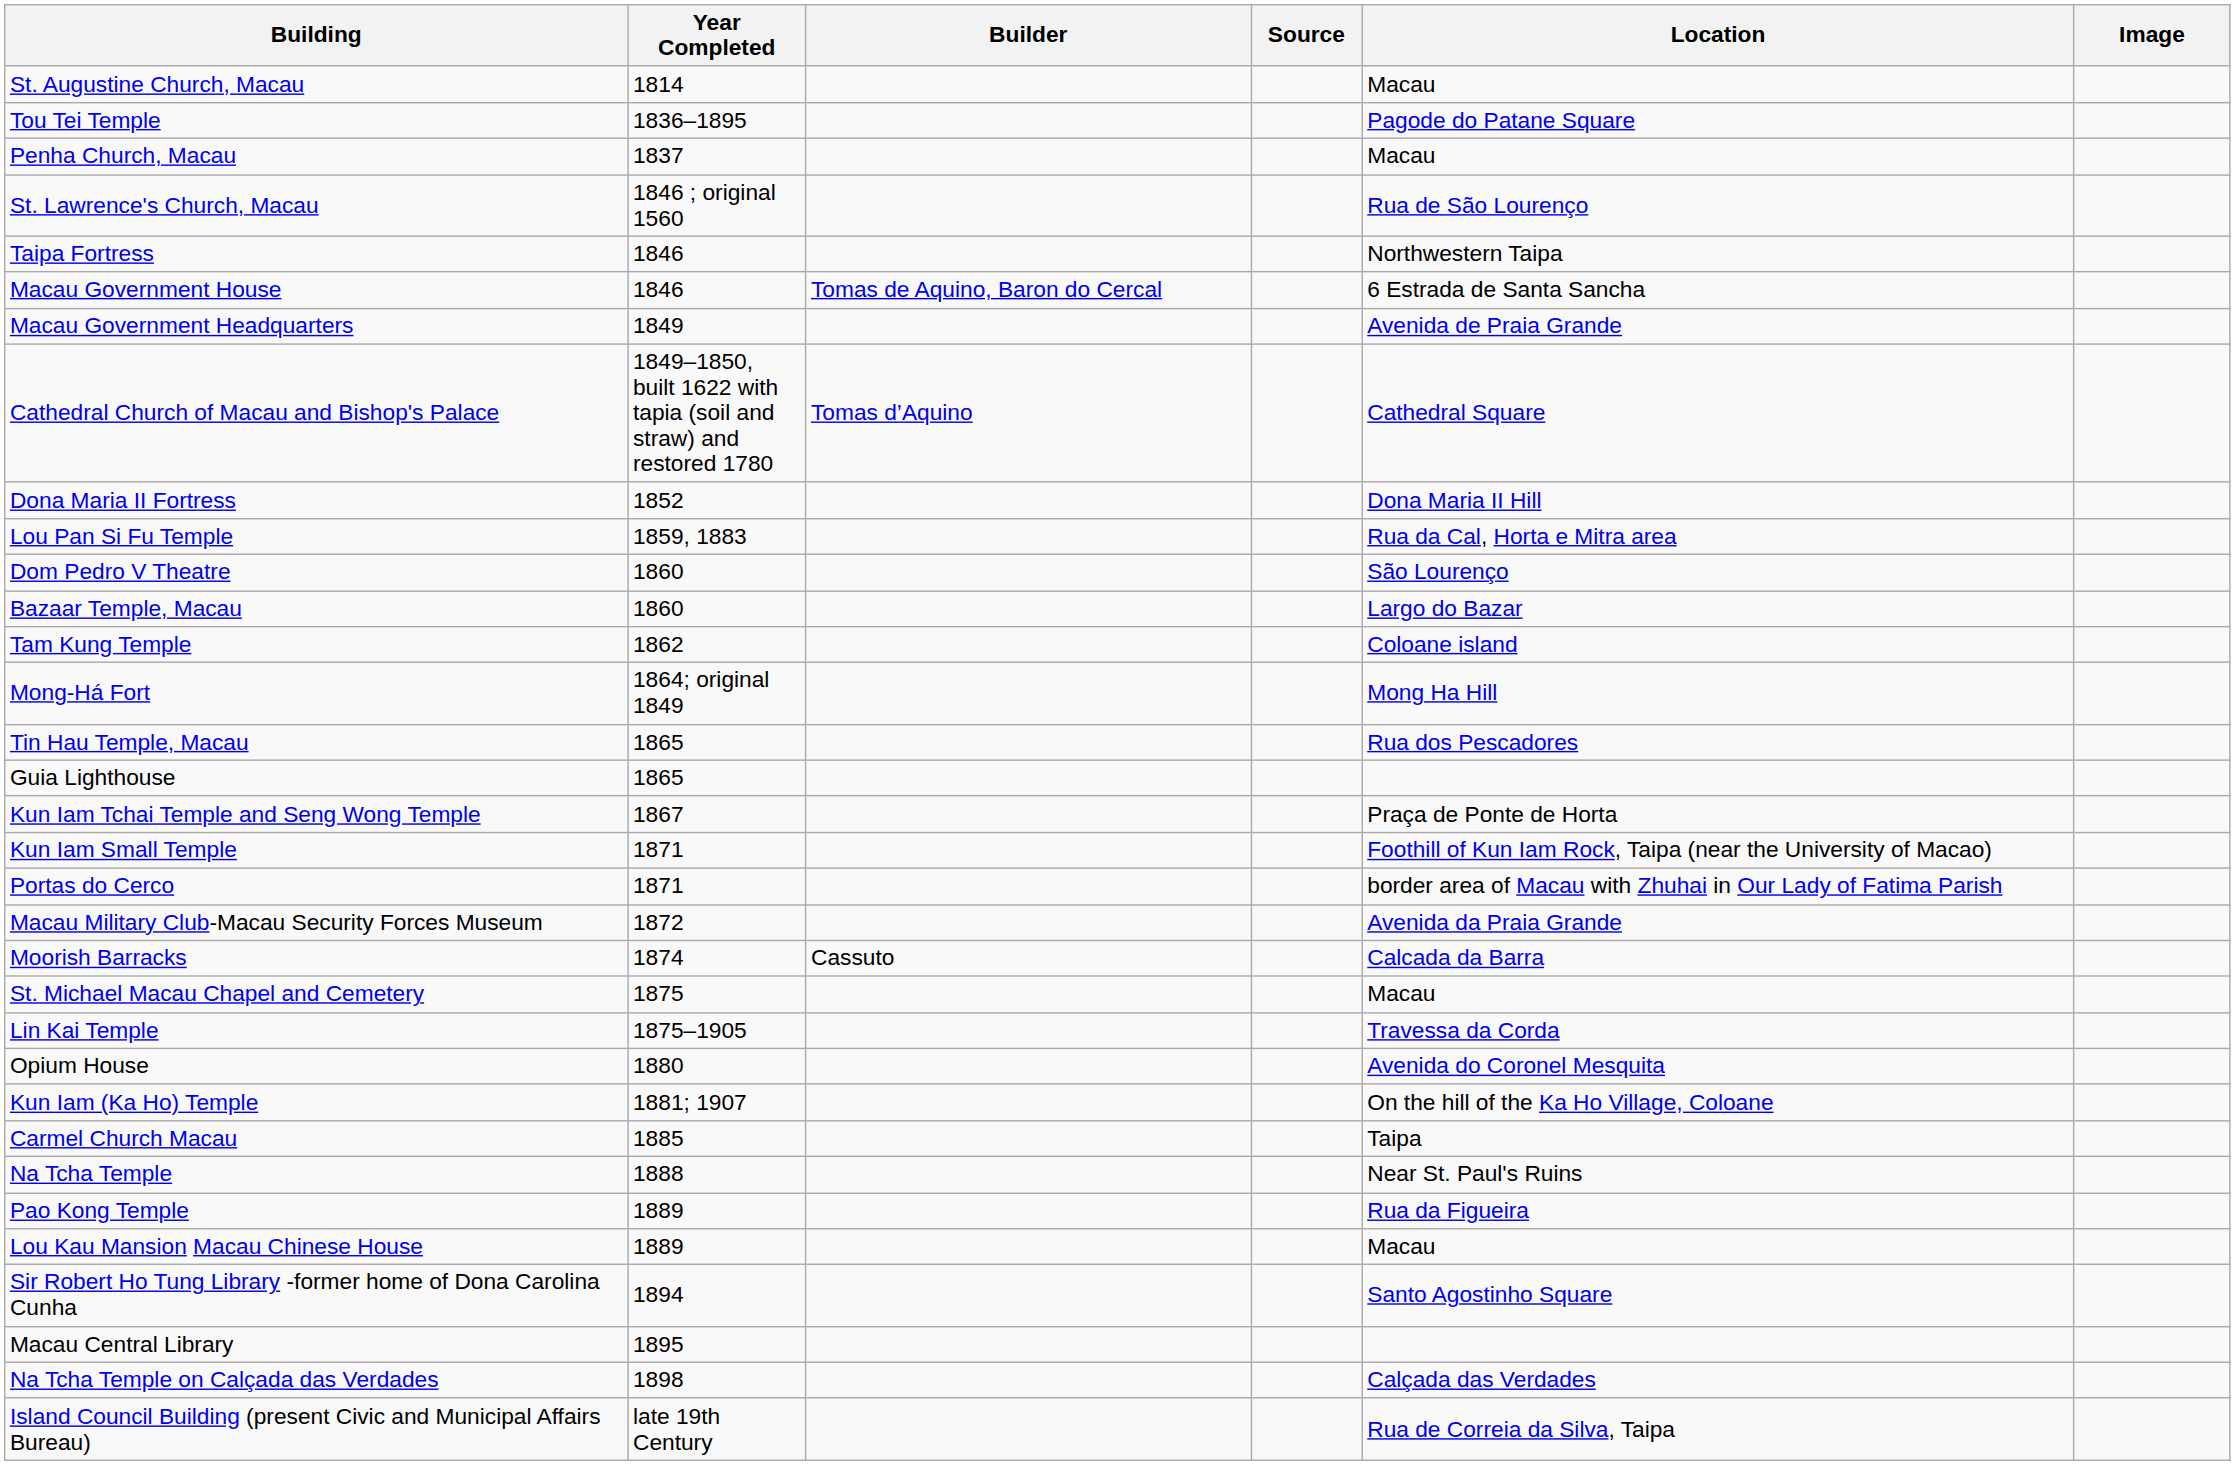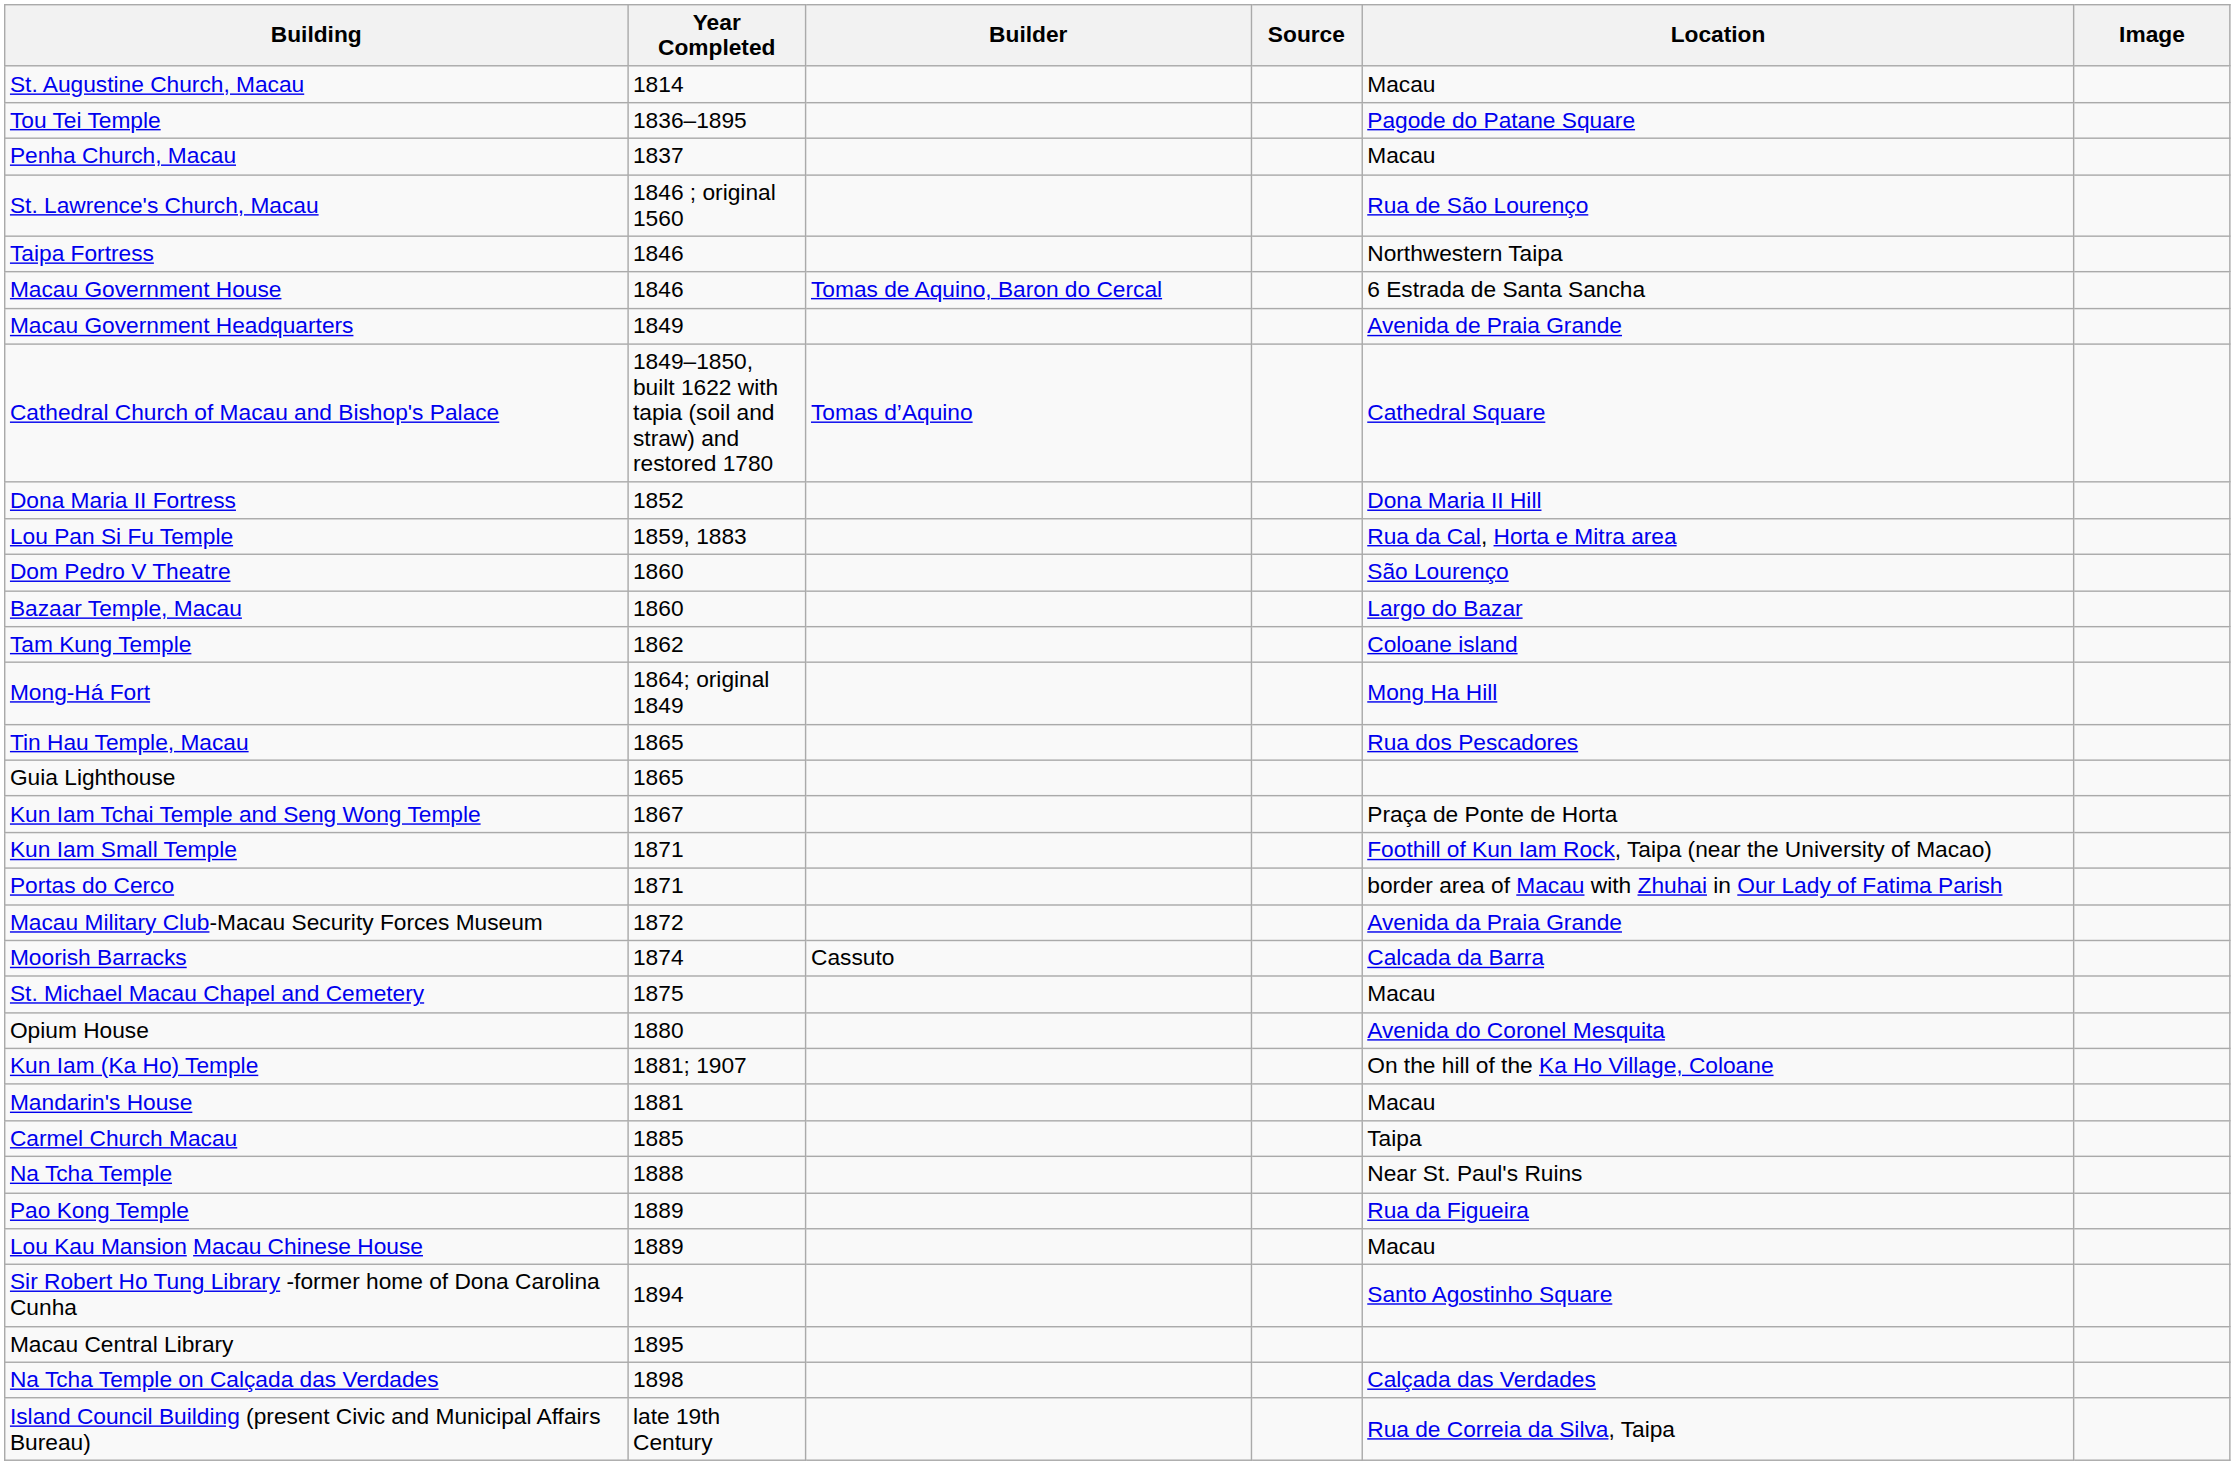- row: Lin Kai Temple | 1875–1905 | Travessa da Corda
+ row: Mandarin's House | 1881 | Macau
